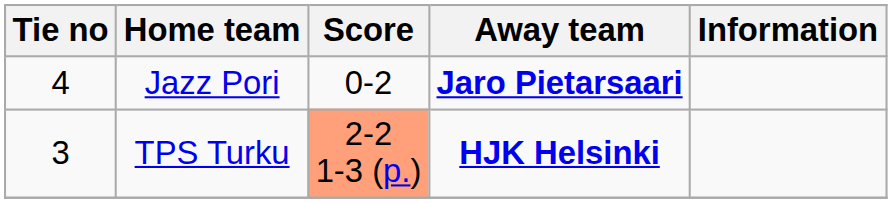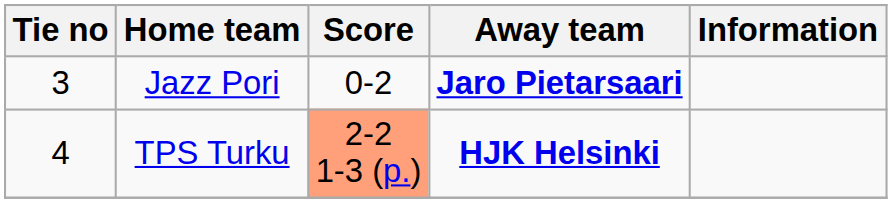Jazz Pori | Tie no: 4 -> 3
TPS Turku | Tie no: 3 -> 4
